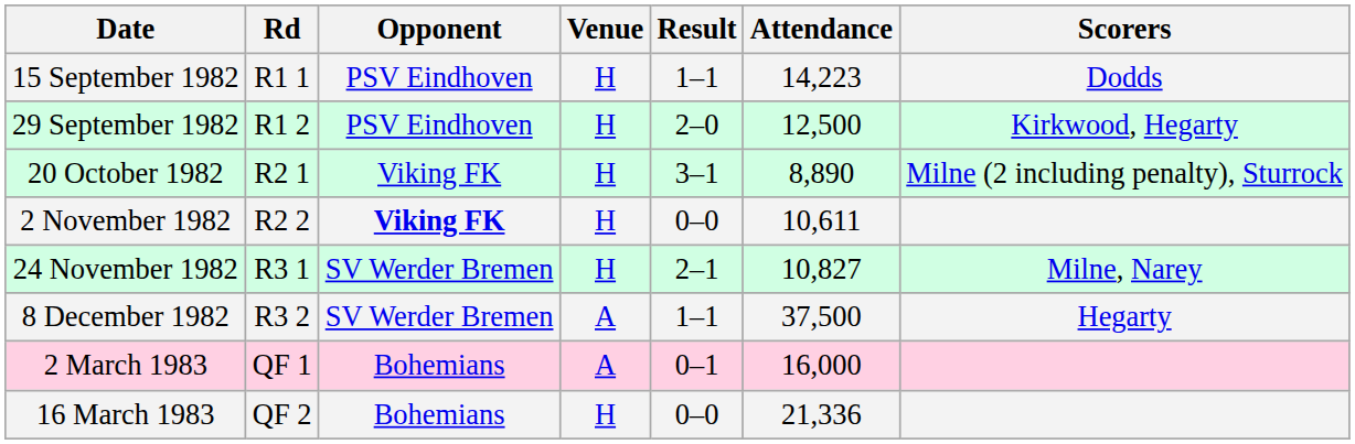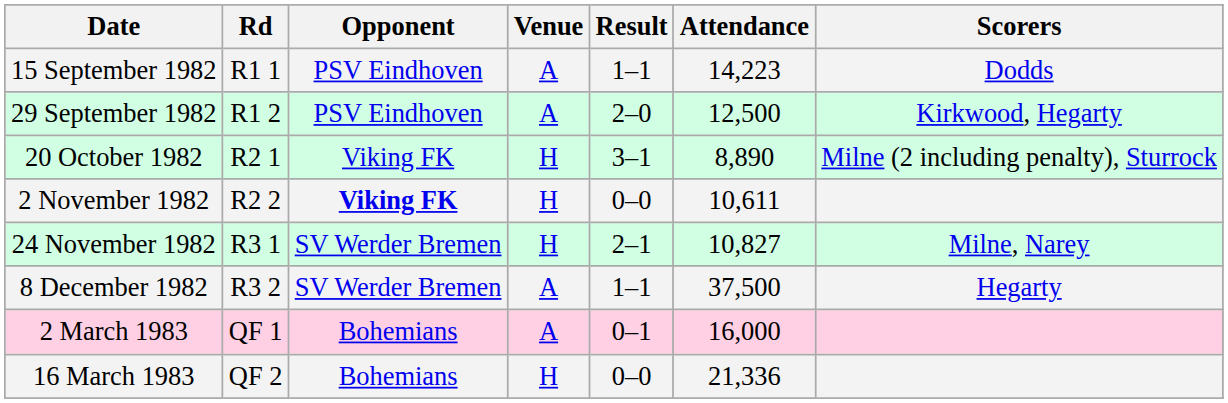15 September 1982 | Venue: H -> A
29 September 1982 | Venue: H -> A
